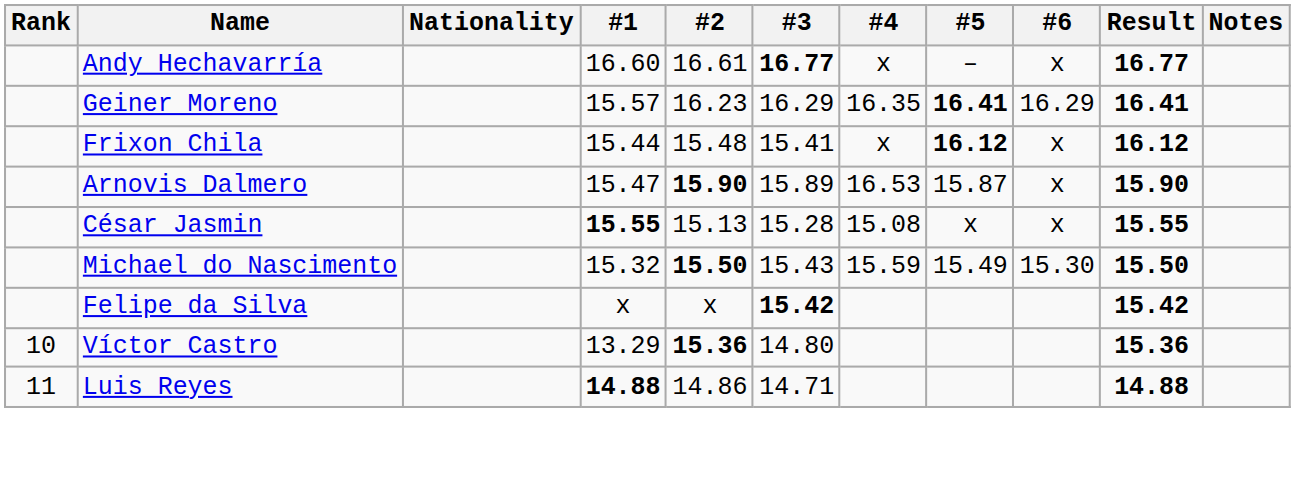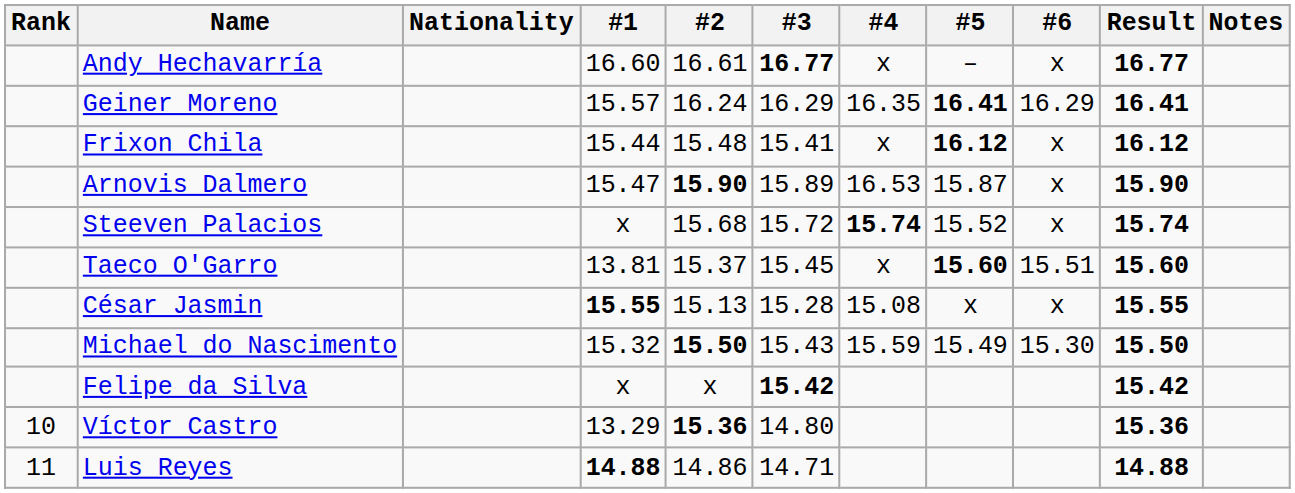Geiner Moreno | #2: 16.23 -> 16.24
+ row: Steeven Palacios | x | 15.68 | 15.72 | 15.74 | 15.52 | x | 15.74
+ row: Taeco O'Garro | 13.81 | 15.37 | 15.45 | x | 15.60 | 15.51 | 15.60
